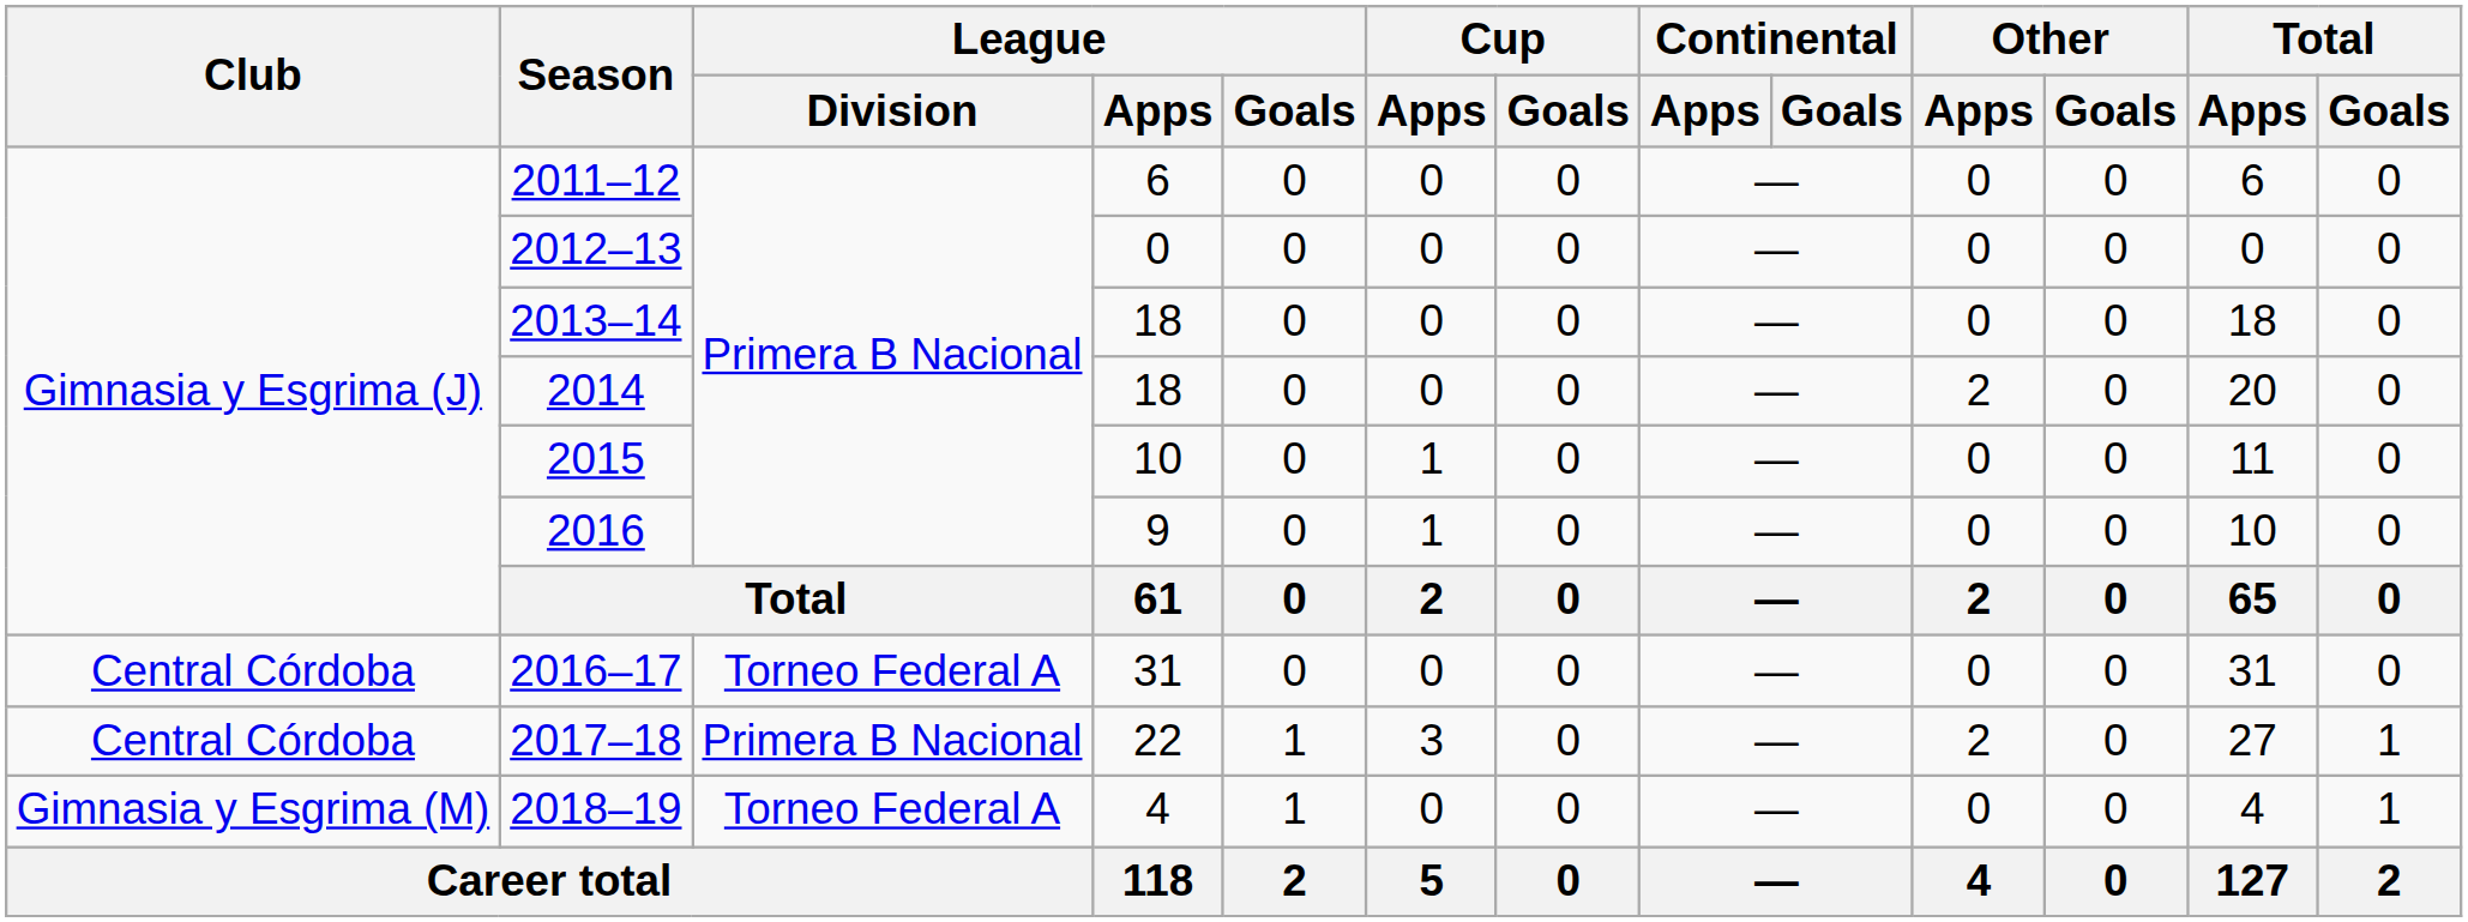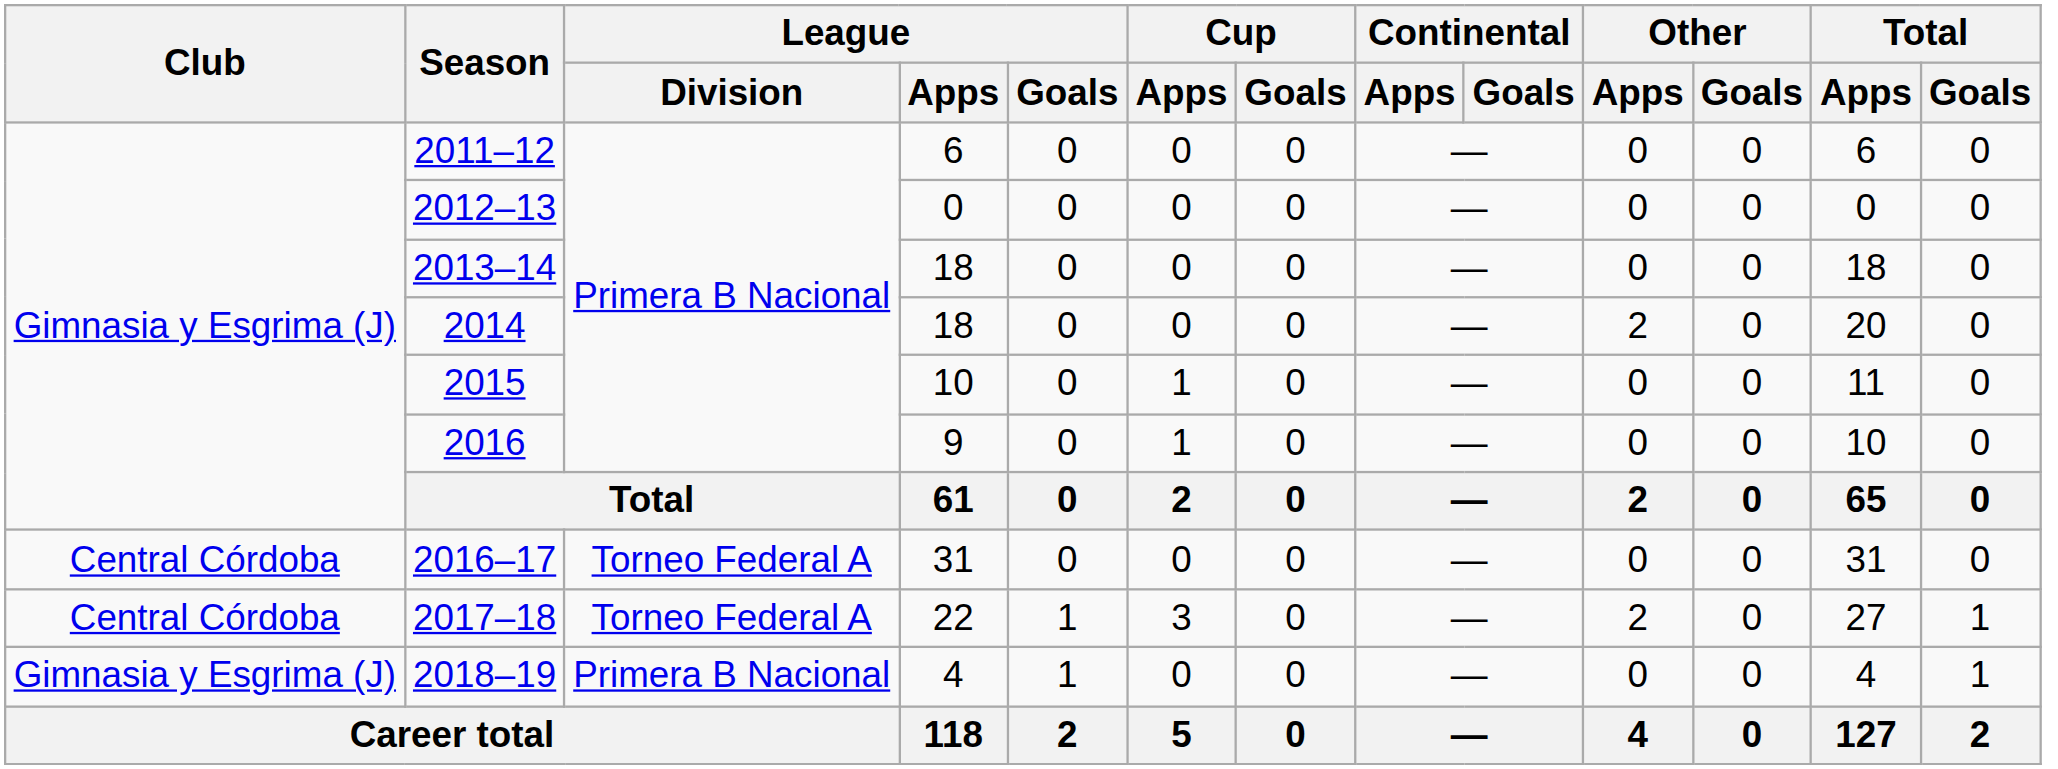2017–18 | League / Division: Primera B Nacional -> Torneo Federal A
2018–19 | Club: Gimnasia y Esgrima (M) -> Gimnasia y Esgrima (J)
2018–19 | League / Division: Torneo Federal A -> Primera B Nacional
